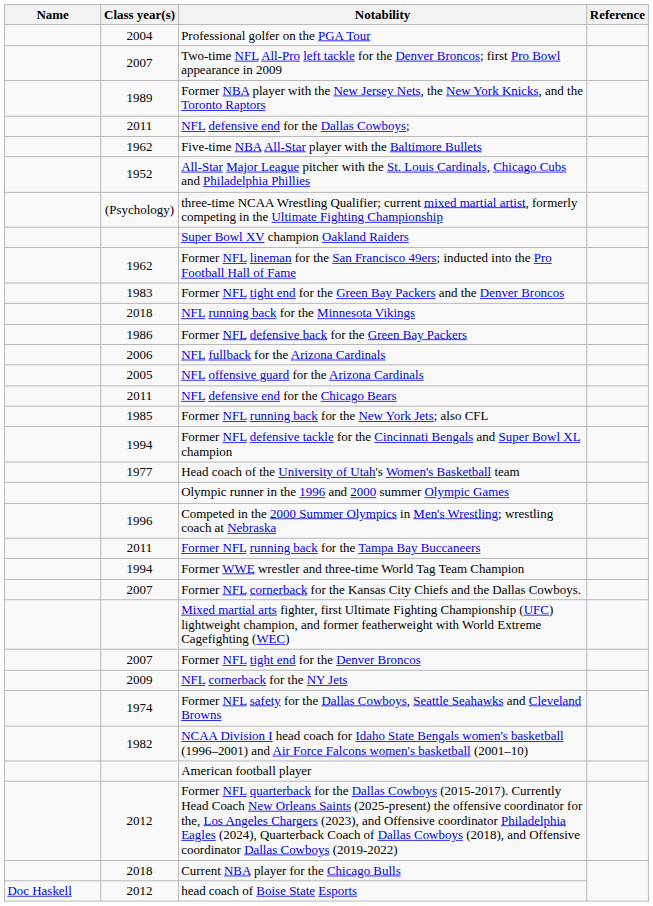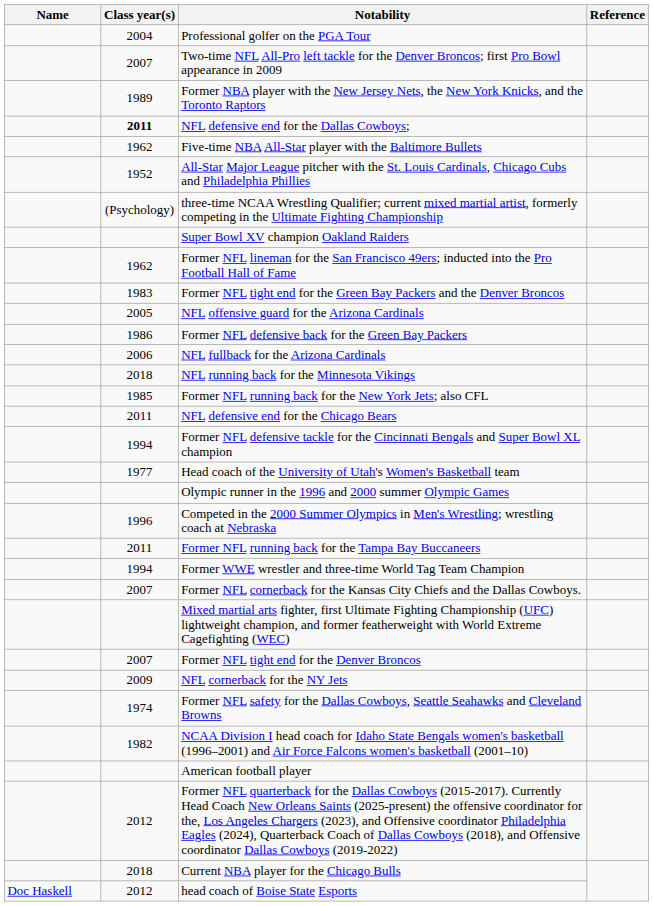NFL defensive end for the Dallas Cowboys; | Class year(s): normal -> bold
rows swapped: NFL offensive guard for the Arizona Cardinals <-> NFL running back for the Minnesota Vikings
rows swapped: NFL defensive end for the Chicago Bears <-> Former NFL running back for the New York Jets; also CFL
